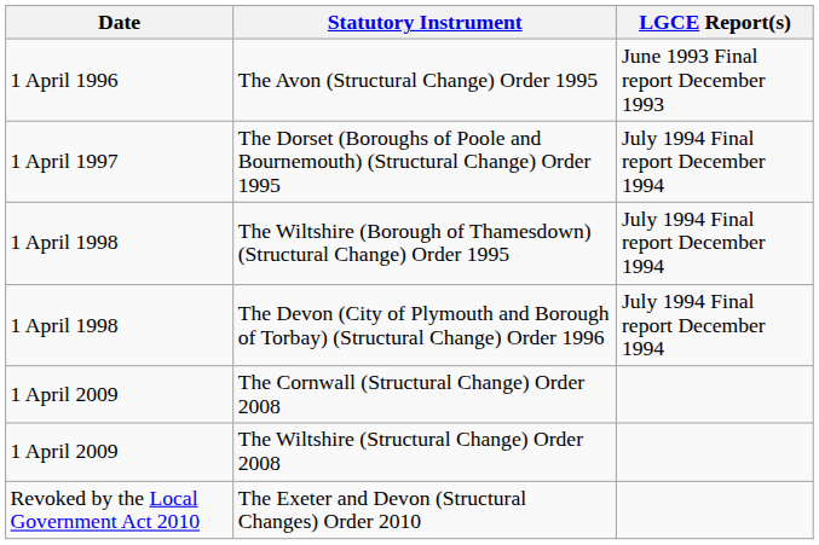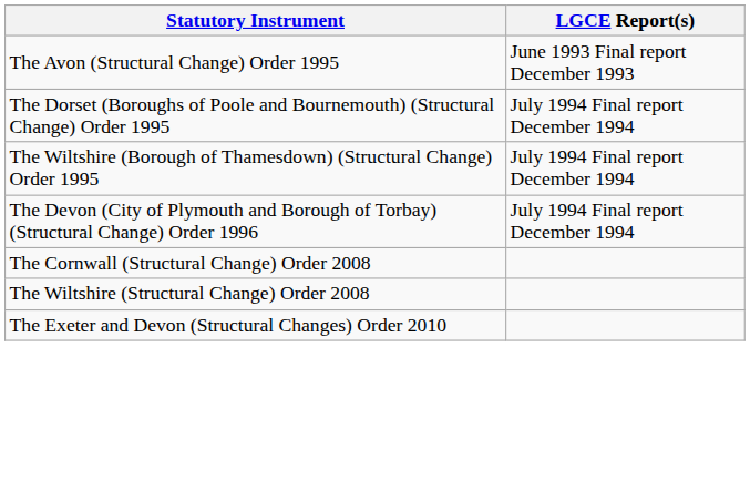- column: Date | 1 April 1996 | 1 April 1997 | 1 April 1998 | 1 April 1998 | 1 April 2009 | 1 April 2009 | Revoked by the Local Government Act 2010
